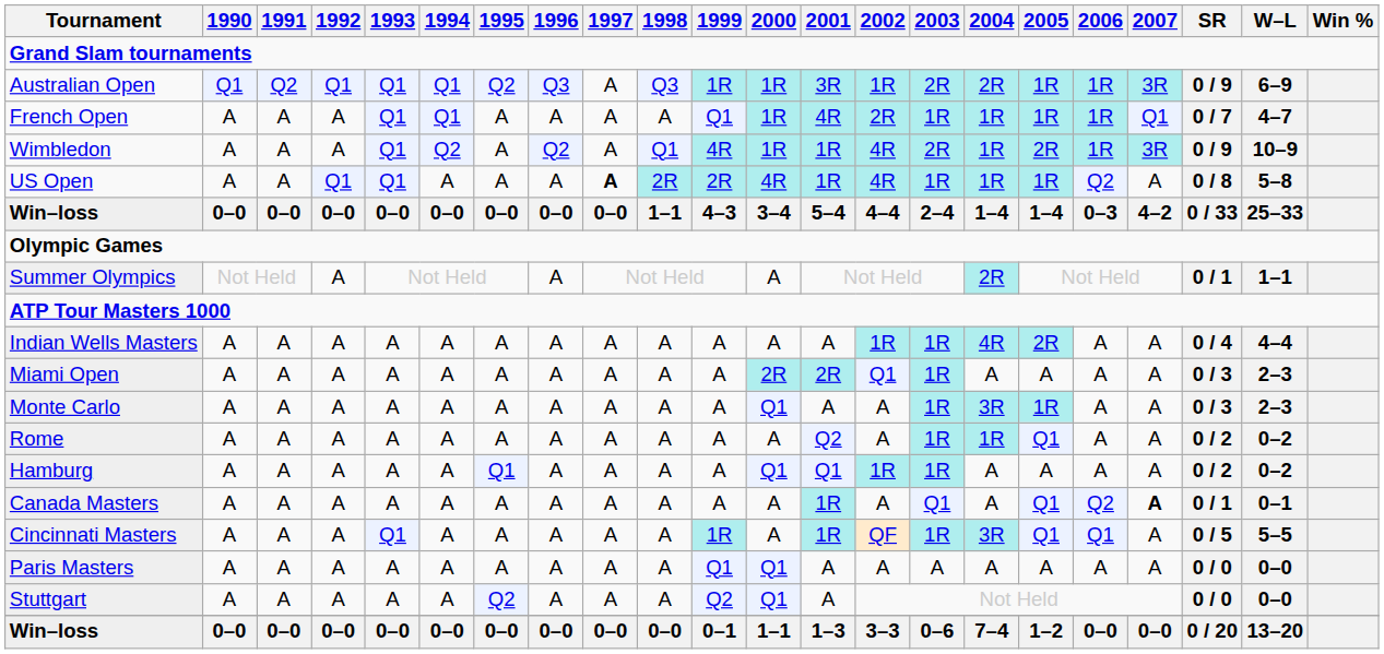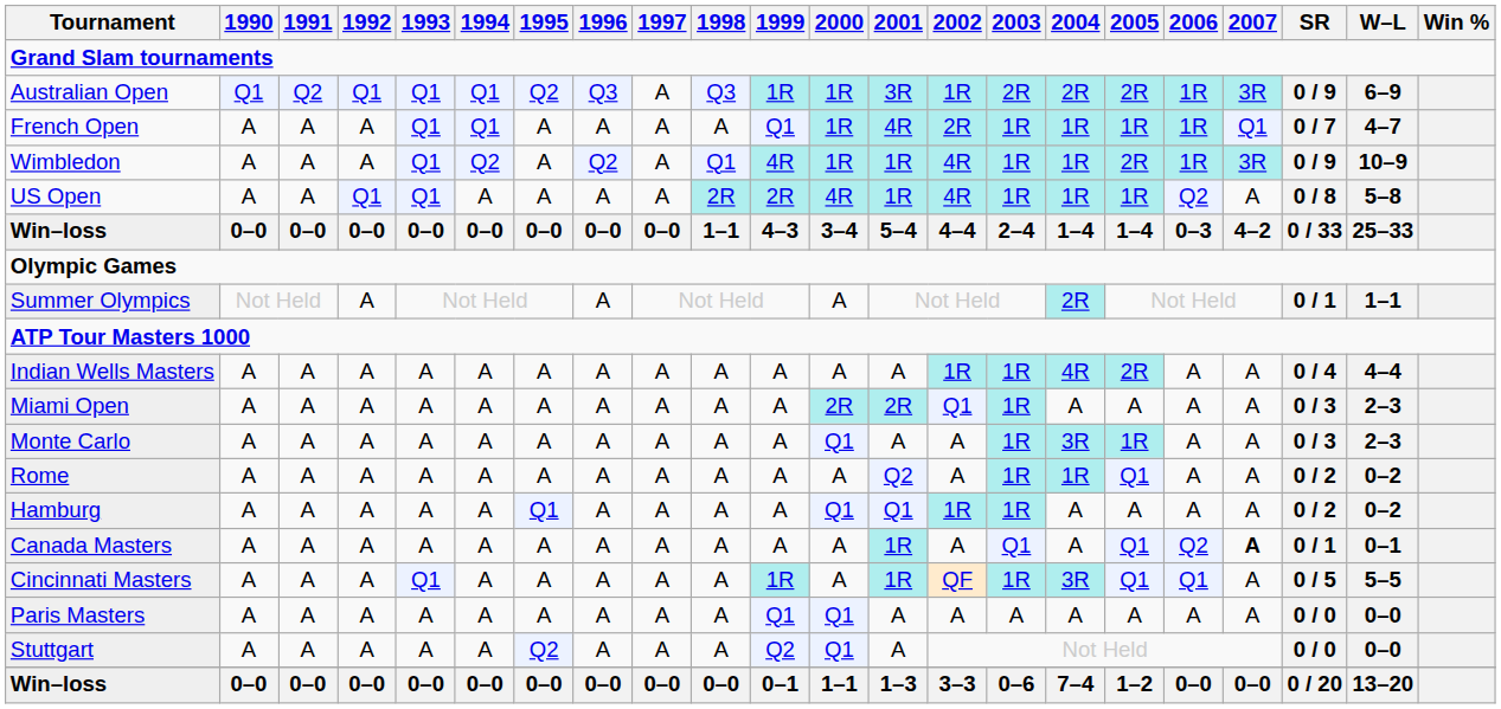Australian Open | 2005: 1R -> 2R
Wimbledon | 2003: 2R -> 1R
US Open | 1997: bold -> normal
